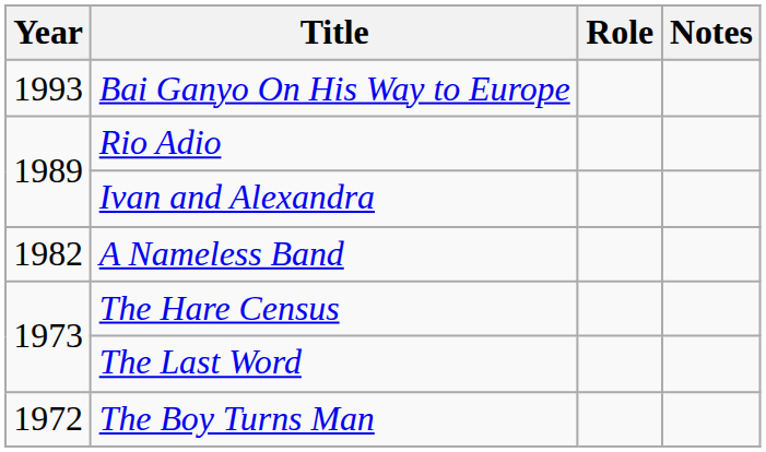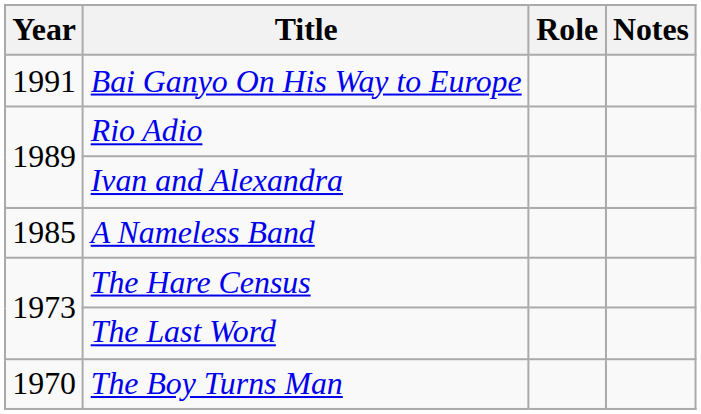Bai Ganyo On His Way to Europe | Year: 1993 -> 1991
A Nameless Band | Year: 1982 -> 1985
The Boy Turns Man | Year: 1972 -> 1970
